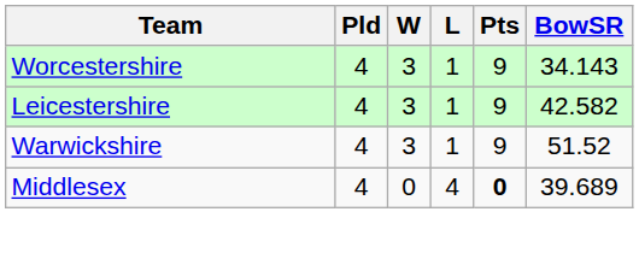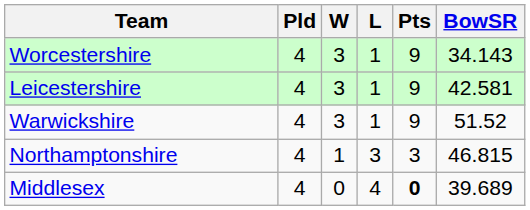Leicestershire | BowSR: 42.582 -> 42.581
+ row: Northamptonshire | 4 | 1 | 3 | 3 | 46.815
